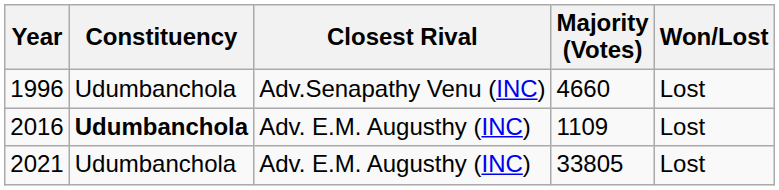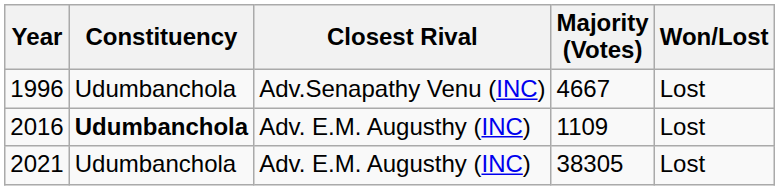1996 | Majority (Votes): 4660 -> 4667
2021 | Majority (Votes): 33805 -> 38305
